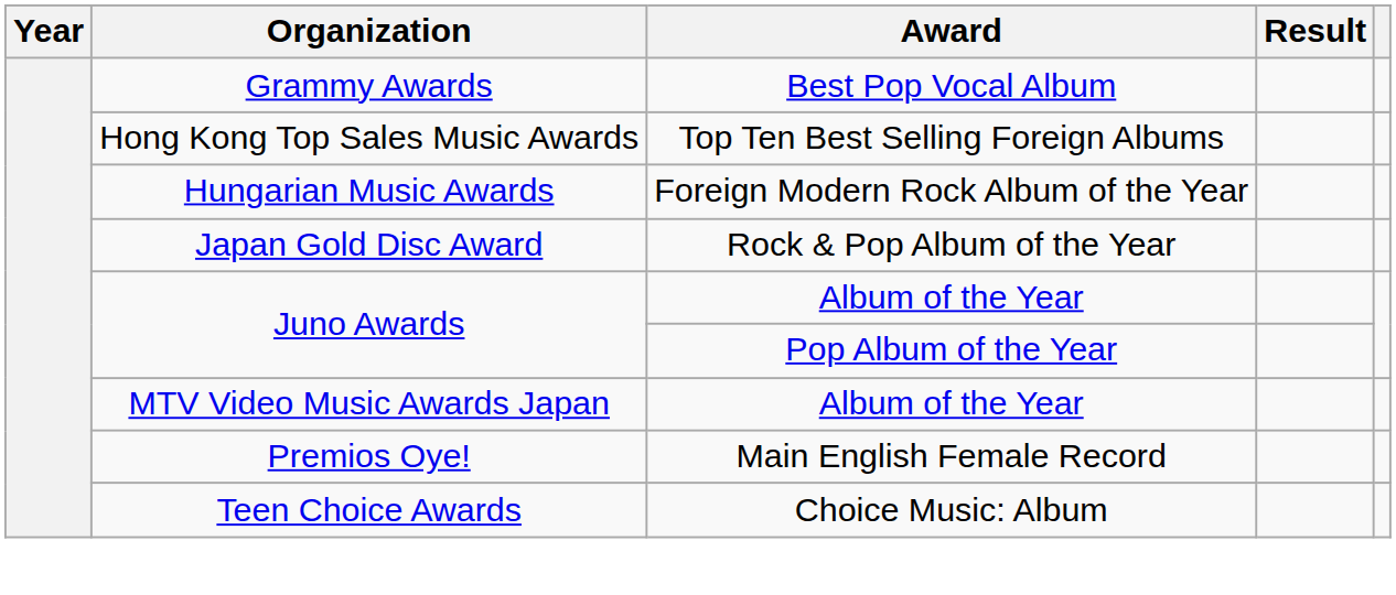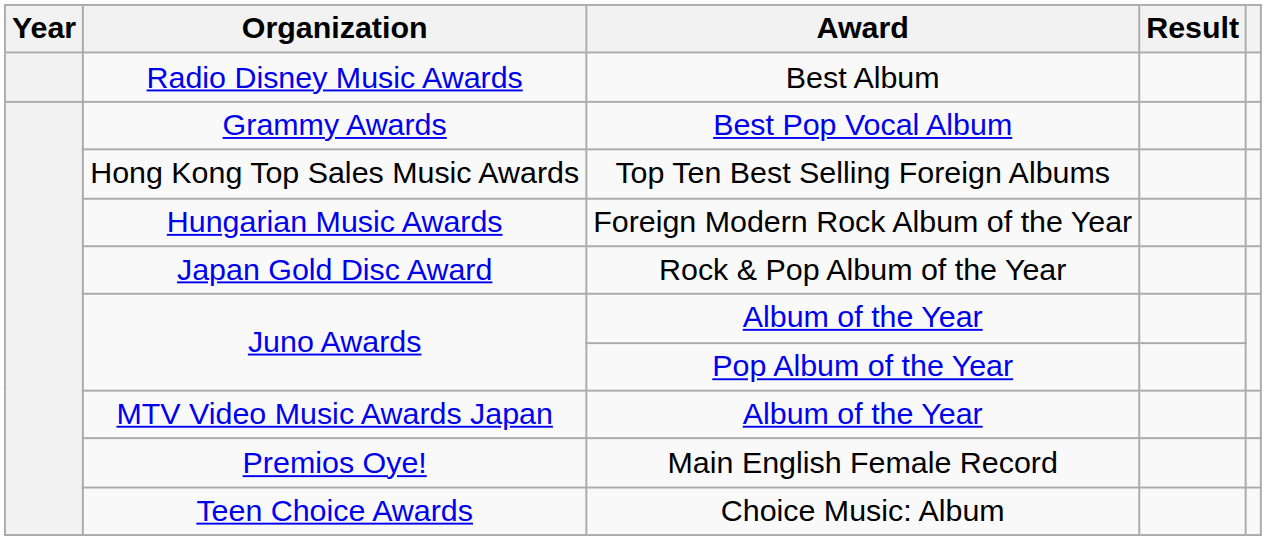+ row: Radio Disney Music Awards | Best Album
